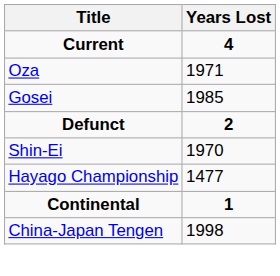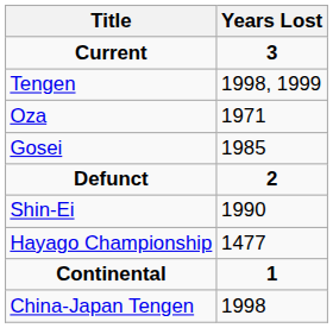Current | Years Lost: 4 -> 3
+ row: Tengen | 1998, 1999
Shin-Ei | Years Lost: 1970 -> 1990
